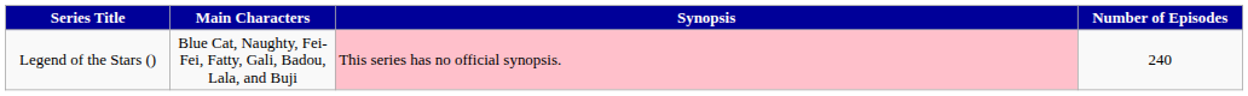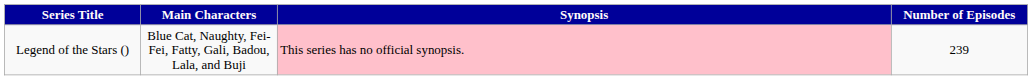Legend of the Stars () | Number of Episodes: 240 -> 239
